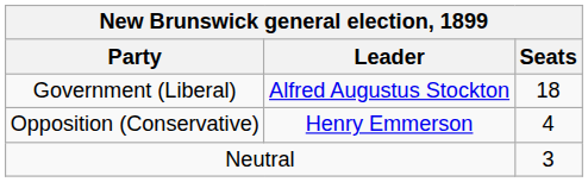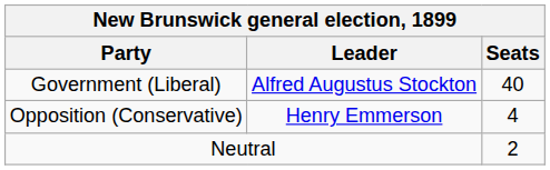Government (Liberal) | Seats: 18 -> 40
Neutral | Seats: 3 -> 2
